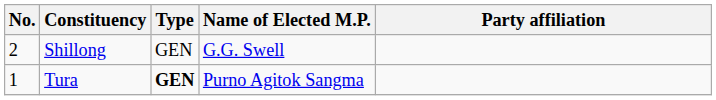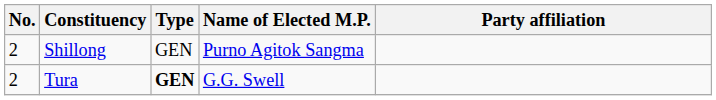Shillong | Name of Elected M.P.: G.G. Swell -> Purno Agitok Sangma
Tura | No.: 1 -> 2
Tura | Name of Elected M.P.: Purno Agitok Sangma -> G.G. Swell
